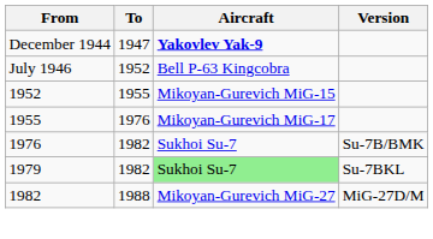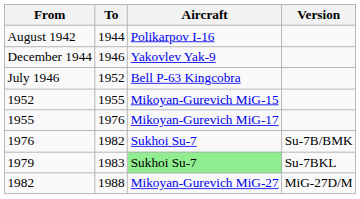+ row: August 1942 | 1944 | Polikarpov I-16
December 1944 | To: 1947 -> 1946
December 1944 | Aircraft: bold -> normal
1979 | To: 1982 -> 1983
